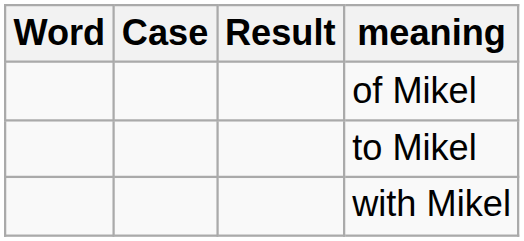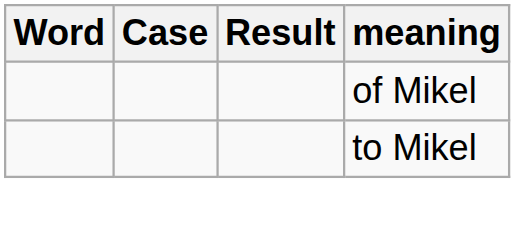- row: with Mikel
